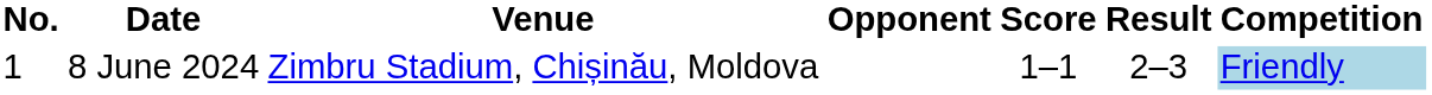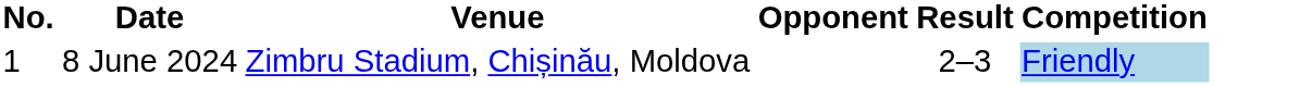- column: Score | 1–1
